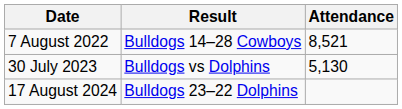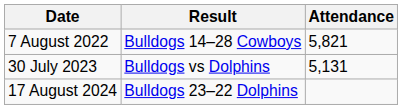7 August 2022 | Attendance: 8,521 -> 5,821
30 July 2023 | Attendance: 5,130 -> 5,131
